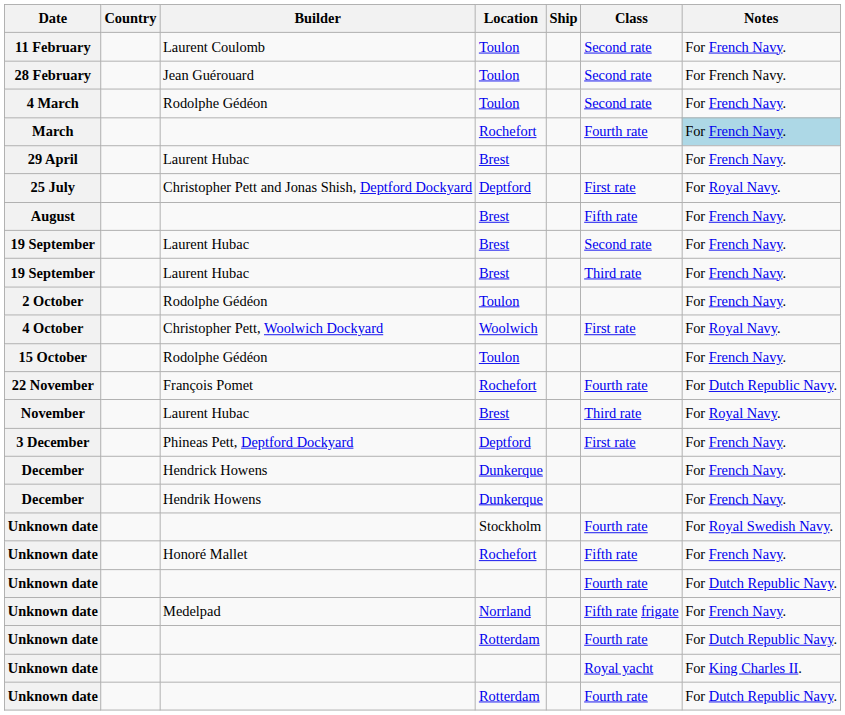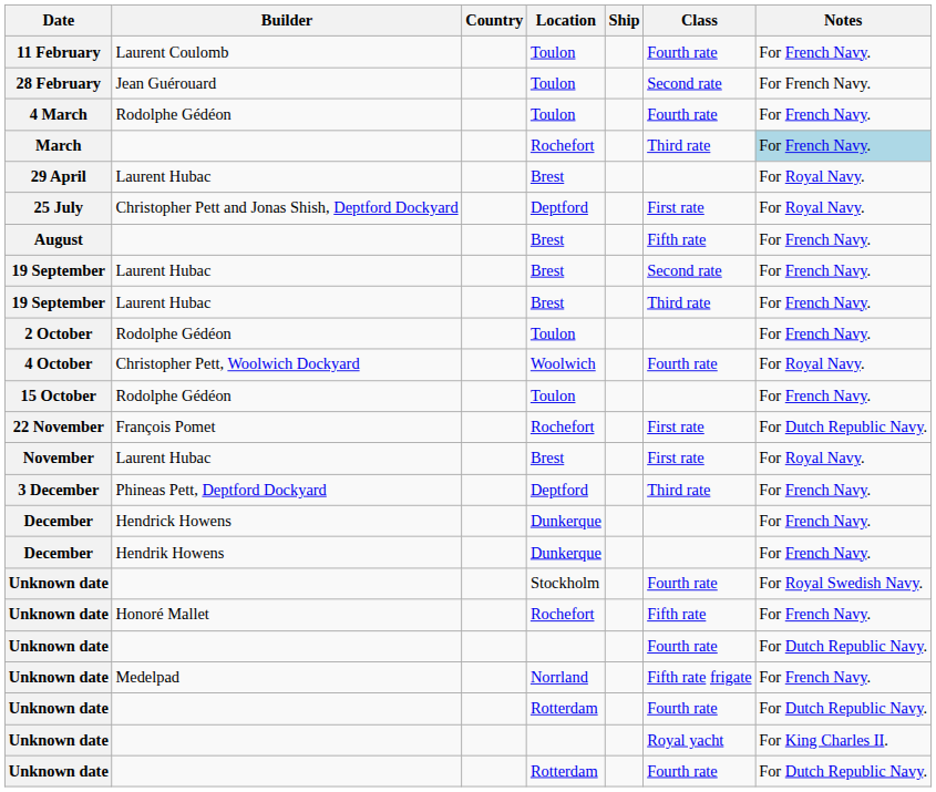columns swapped: Country <-> Builder
11 February | Class: Second rate -> Fourth rate
4 March | Class: Second rate -> Fourth rate
March | Class: Fourth rate -> Third rate
29 April | Notes: For French Navy. -> For Royal Navy.
4 October | Class: First rate -> Fourth rate
22 November | Class: Fourth rate -> First rate
November | Class: Third rate -> First rate
3 December | Class: First rate -> Third rate
